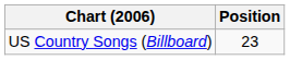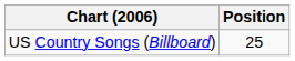US Country Songs (Billboard) | Position: 23 -> 25
